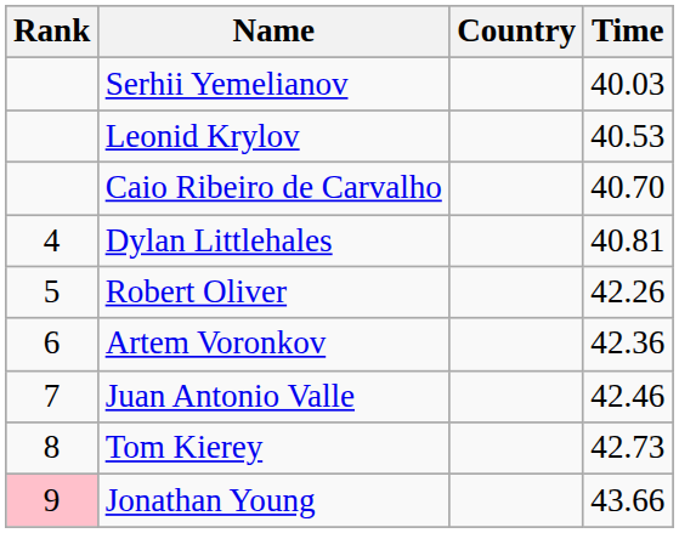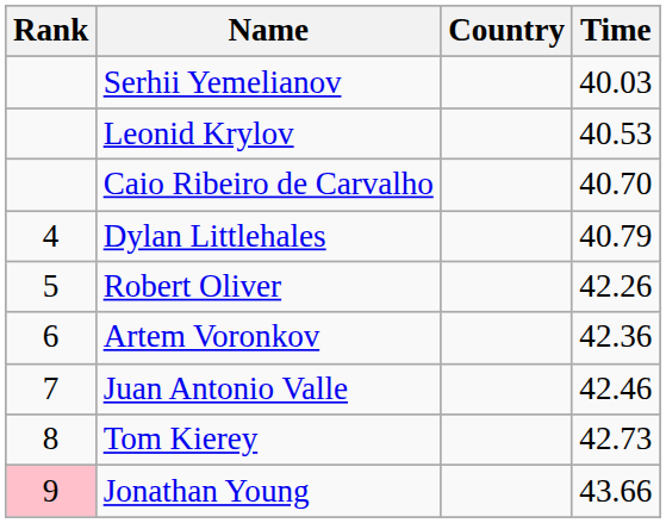Dylan Littlehales | Time: 40.81 -> 40.79
